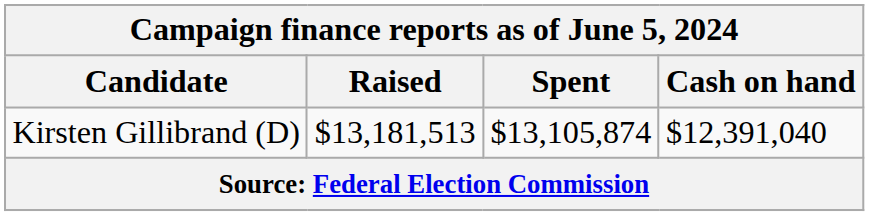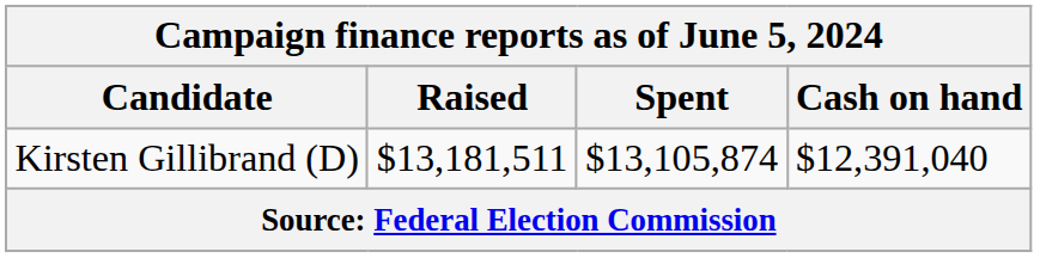Kirsten Gillibrand (D) | Raised: $13,181,513 -> $13,181,511
